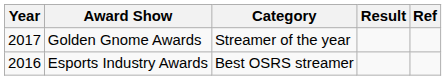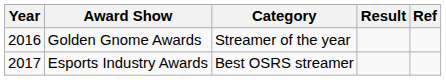Golden Gnome Awards | Year: 2017 -> 2016
Esports Industry Awards | Year: 2016 -> 2017
